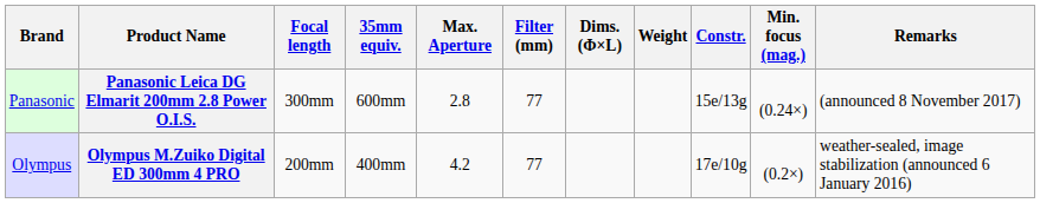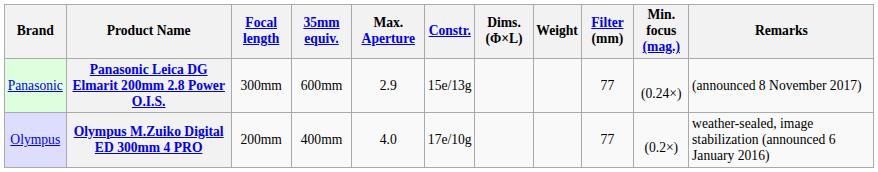columns swapped: Filter (mm) <-> Constr.
Panasonic Leica DG Elmarit 200mm 2.8 Power O.I.S. | Max. Aperture: 2.8 -> 2.9
Olympus M.Zuiko Digital ED 300mm 4 PRO | Max. Aperture: 4.2 -> 4.0
